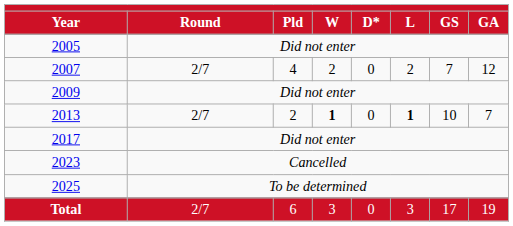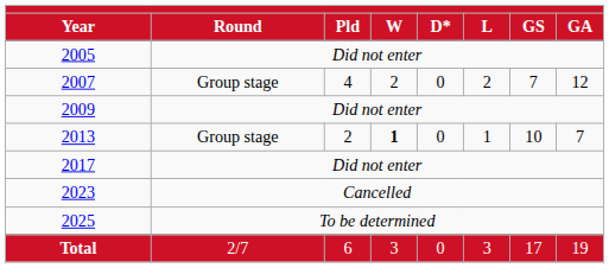2007 | Round: 2/7 -> Group stage
2013 | Round: 2/7 -> Group stage
2013 | L: bold -> normal
